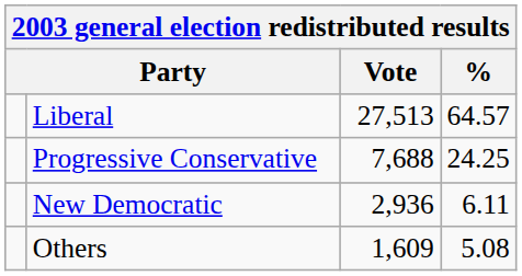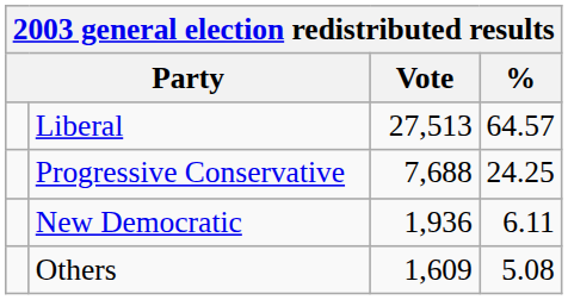New Democratic | Vote: 2,936 -> 1,936
